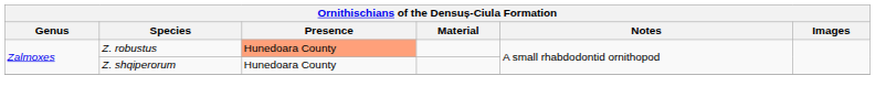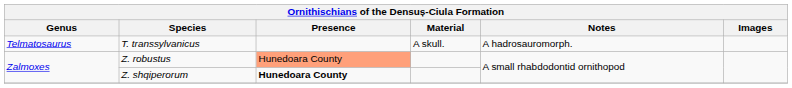+ row: Telmatosaurus | T. transsylvanicus | A skull. | A hadrosauromorph.
Z. shqiperorum | Presence: normal -> bold
